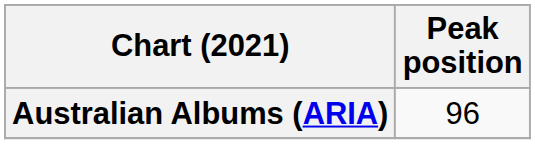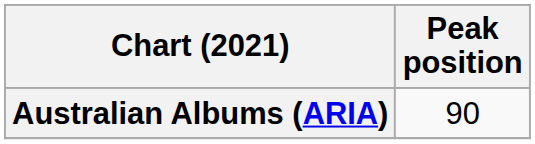Australian Albums (ARIA) | Peak position: 96 -> 90
